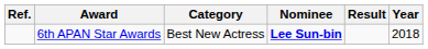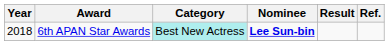columns swapped: Year <-> Ref.
6th APAN Star Awards | Category: no background -> paleturquoise background
